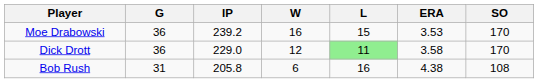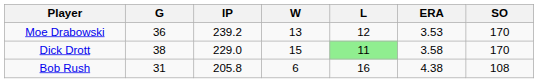Moe Drabowski | W: 16 -> 13
Moe Drabowski | L: 15 -> 12
Dick Drott | G: 36 -> 38
Dick Drott | W: 12 -> 15
